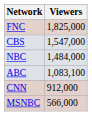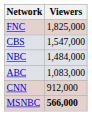ABC | Viewers: 1,083,100 -> 1,083,000
MSNBC | Viewers: normal -> bold
